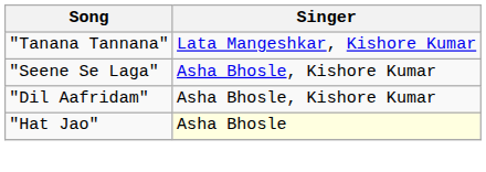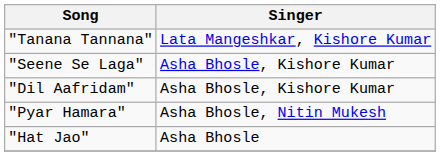+ row: "Pyar Hamara" | Asha Bhosle, Nitin Mukesh
"Hat Jao" | Singer: lightyellow background -> no background
